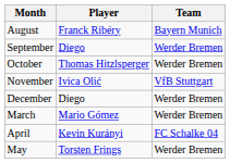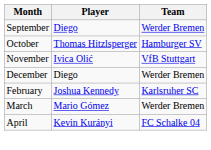- row: August | Franck Ribéry | Bayern Munich
October | Team: Werder Bremen -> Hamburger SV
+ row: February | Joshua Kennedy | Karlsruher SC
- row: May | Torsten Frings | Werder Bremen
